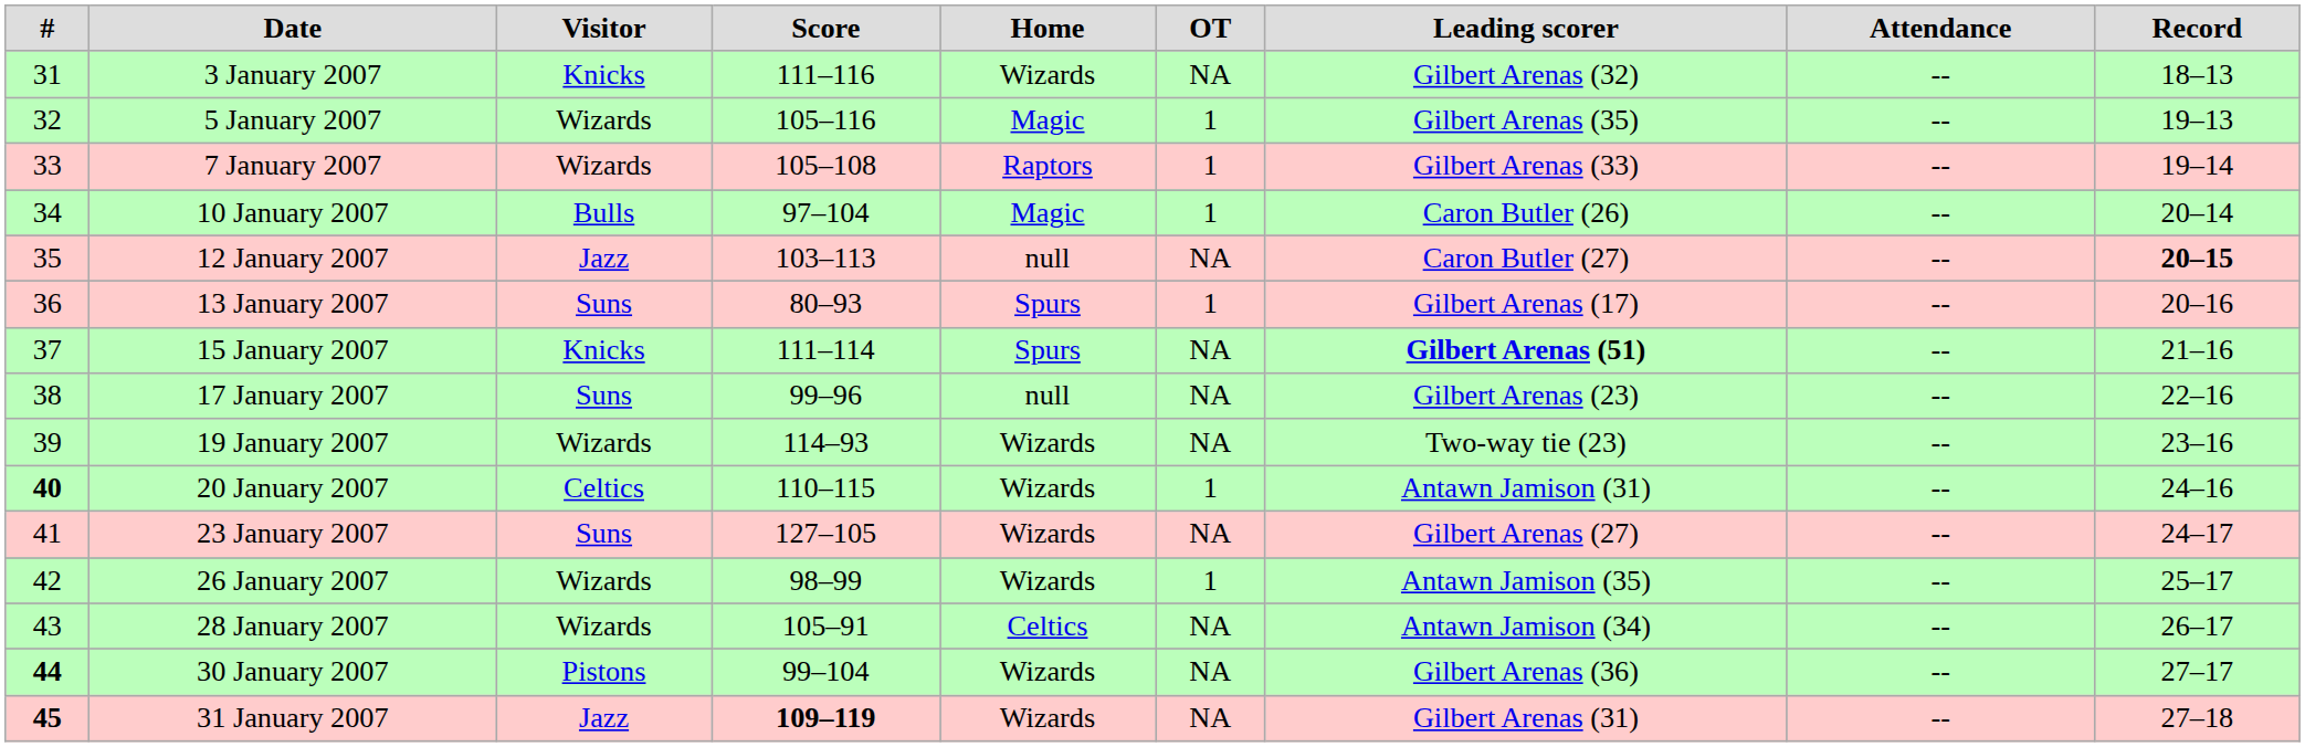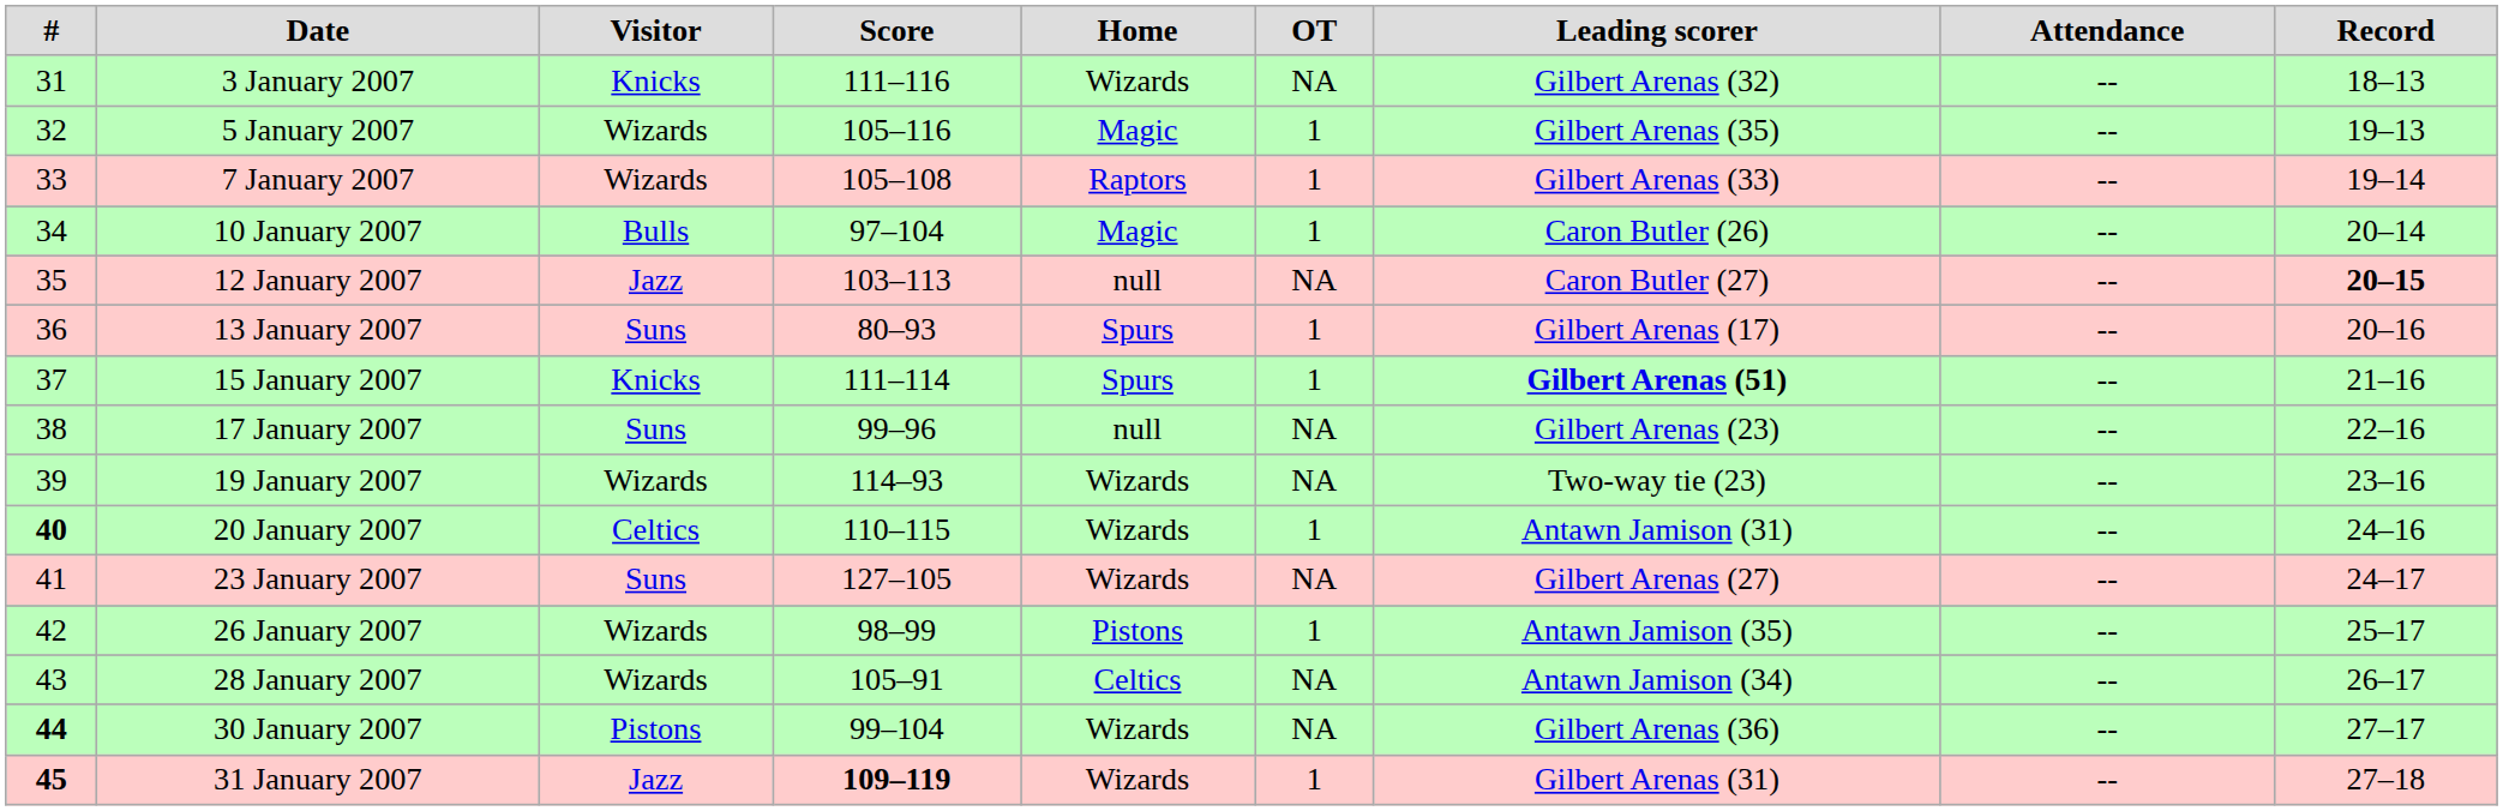15 January 2007 | OT: NA -> 1
26 January 2007 | Home: Wizards -> Pistons
31 January 2007 | OT: NA -> 1
